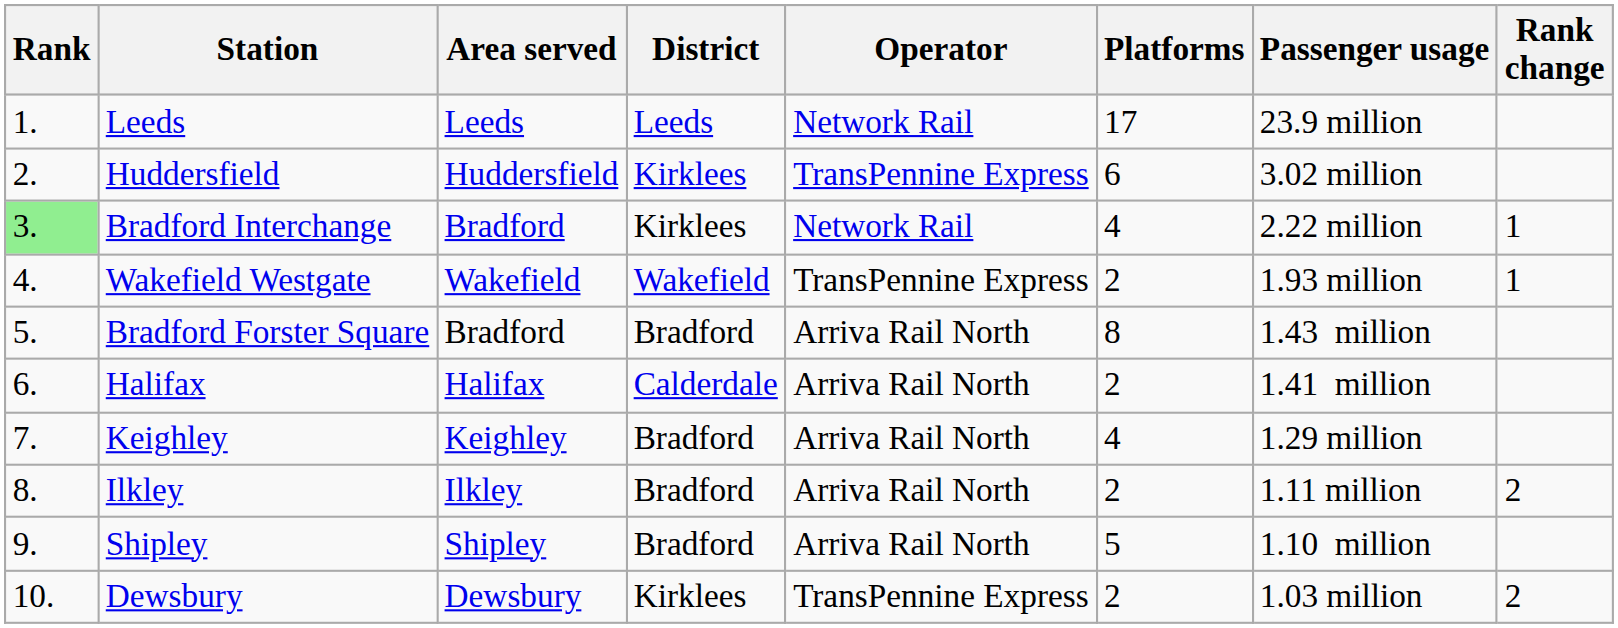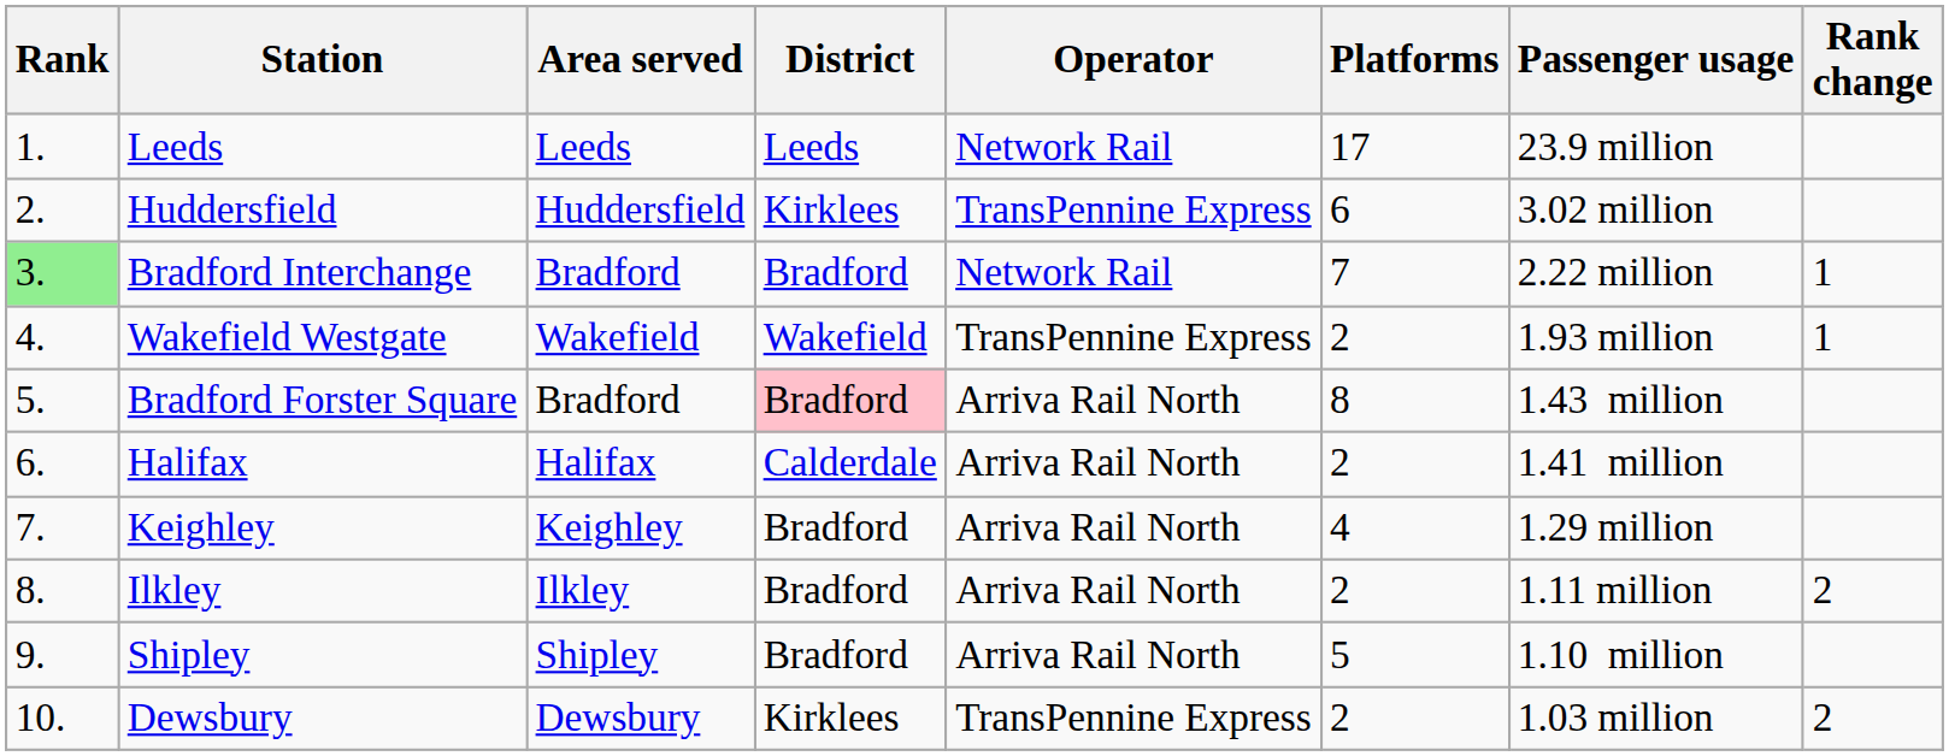Bradford Interchange | District: Kirklees -> Bradford
Bradford Interchange | Platforms: 4 -> 7
Bradford Forster Square | District: no background -> pink background
